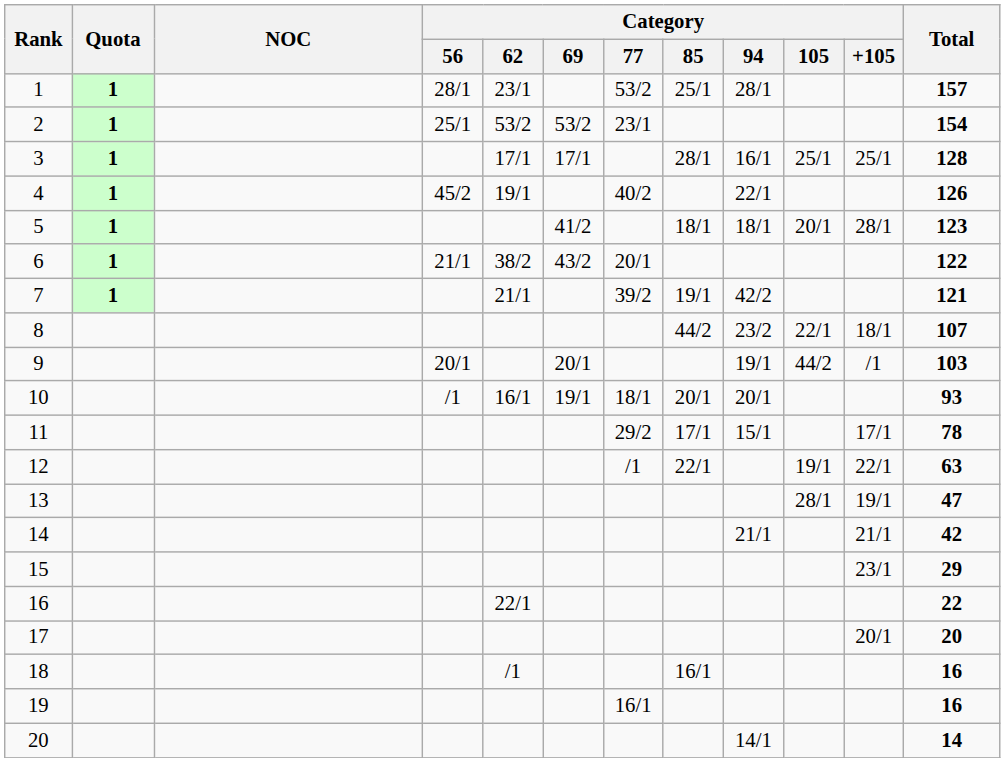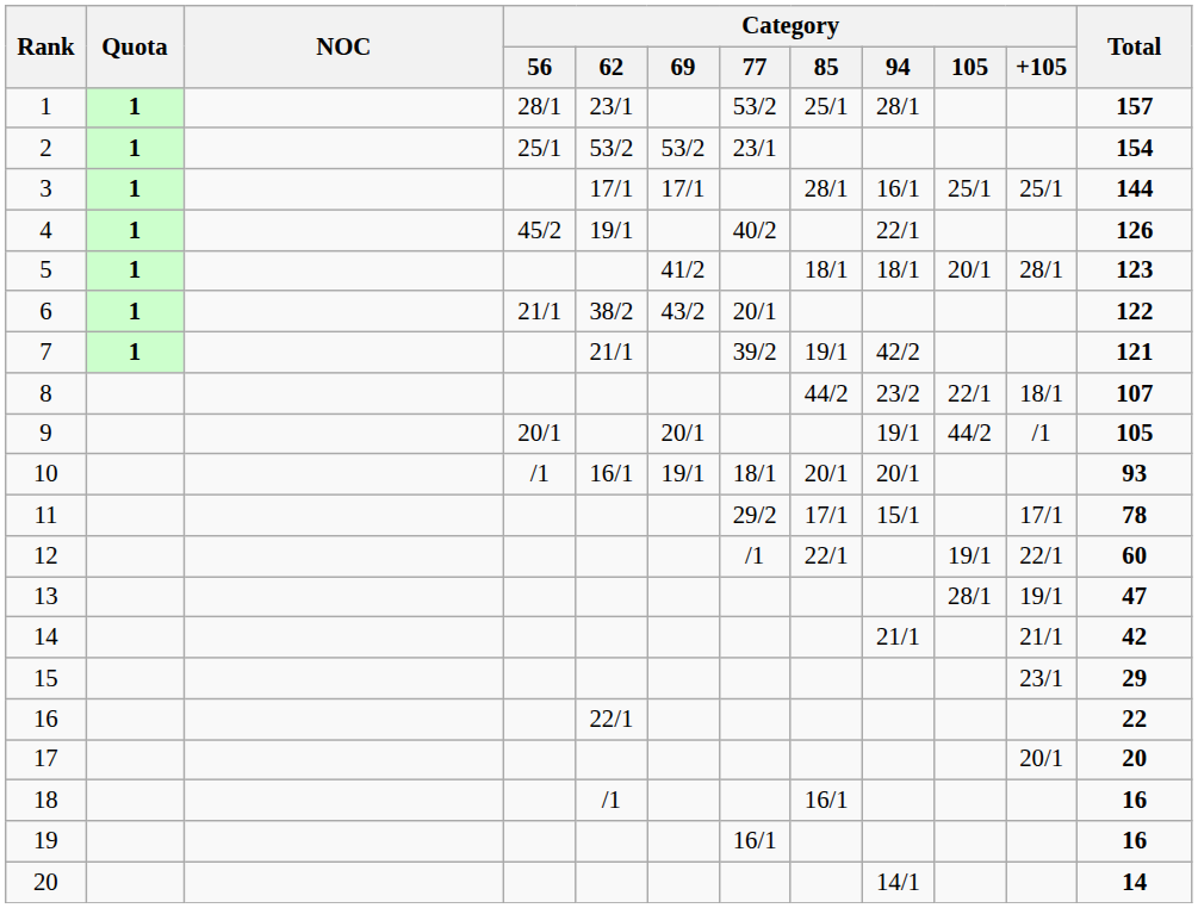3 | Total: 128 -> 144
9 | Total: 103 -> 105
12 | Total: 63 -> 60
